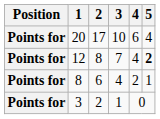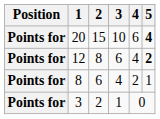20 | 2: 17 -> 15
20 | 5: normal -> bold
12 | 3: 7 -> 6
